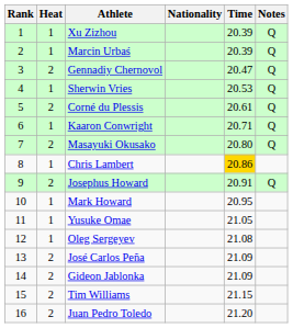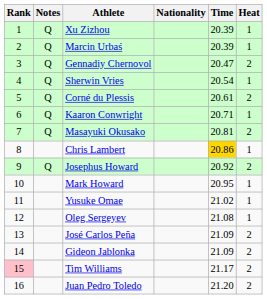columns swapped: Heat <-> Notes
Sherwin Vries | Time: 20.53 -> 20.54
Masayuki Okusako | Time: 20.80 -> 20.81
Josephus Howard | Time: 20.91 -> 20.92
Yusuke Omae | Time: 21.05 -> 21.02
Tim Williams | Rank: no background -> pink background
Tim Williams | Time: 21.15 -> 21.17
